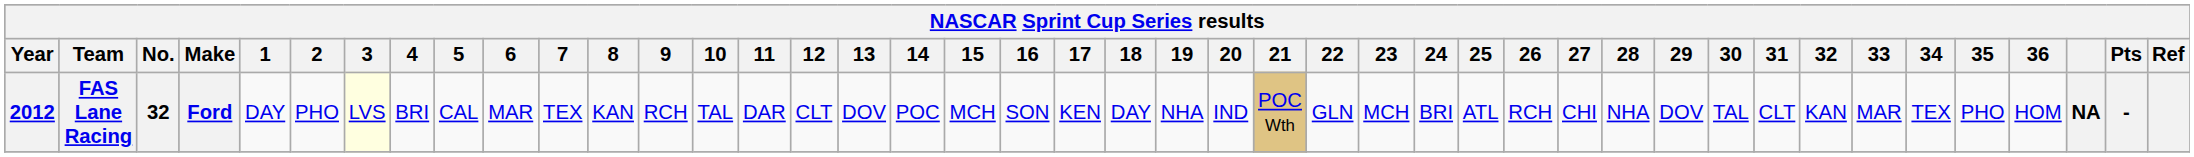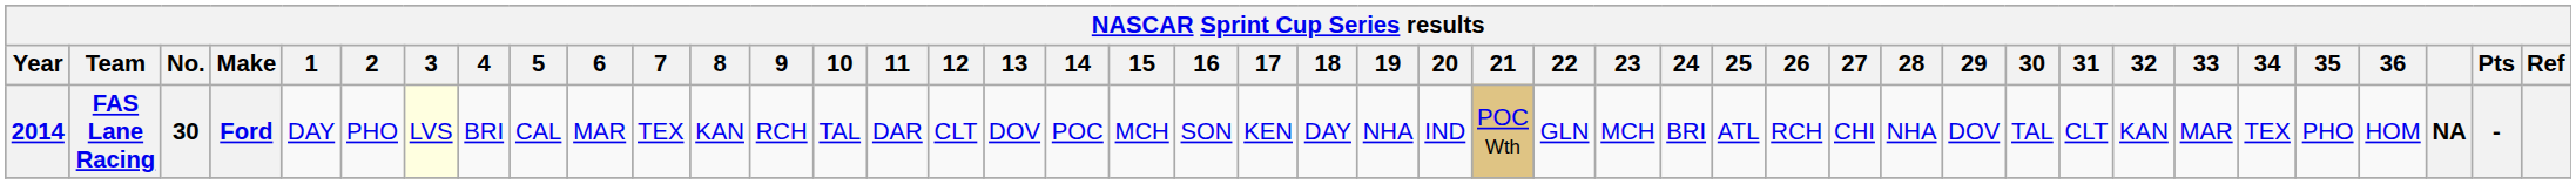FAS Lane Racing | Year: 2012 -> 2014
FAS Lane Racing | No.: 32 -> 30
